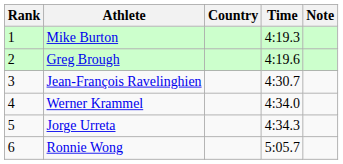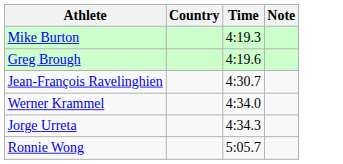- column: Rank | 1 | 2 | 3 | 4 | 5 | 6
